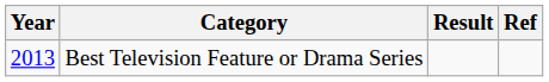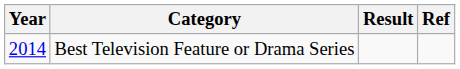Best Television Feature or Drama Series | Year: 2013 -> 2014
